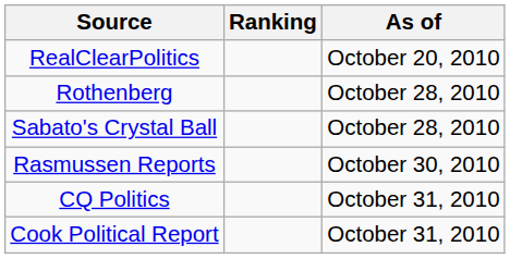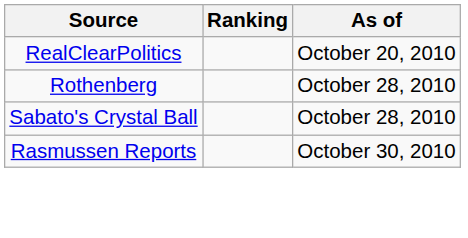- row: CQ Politics | October 31, 2010
- row: Cook Political Report | October 31, 2010
